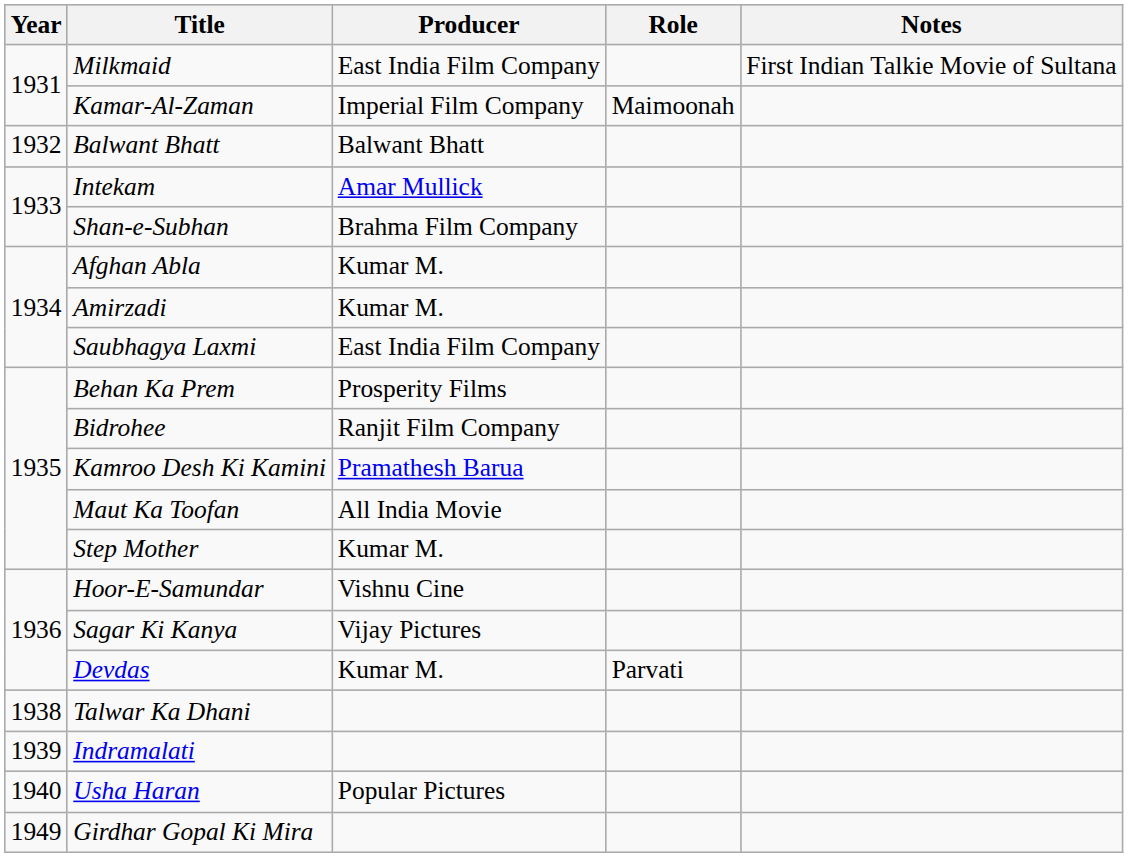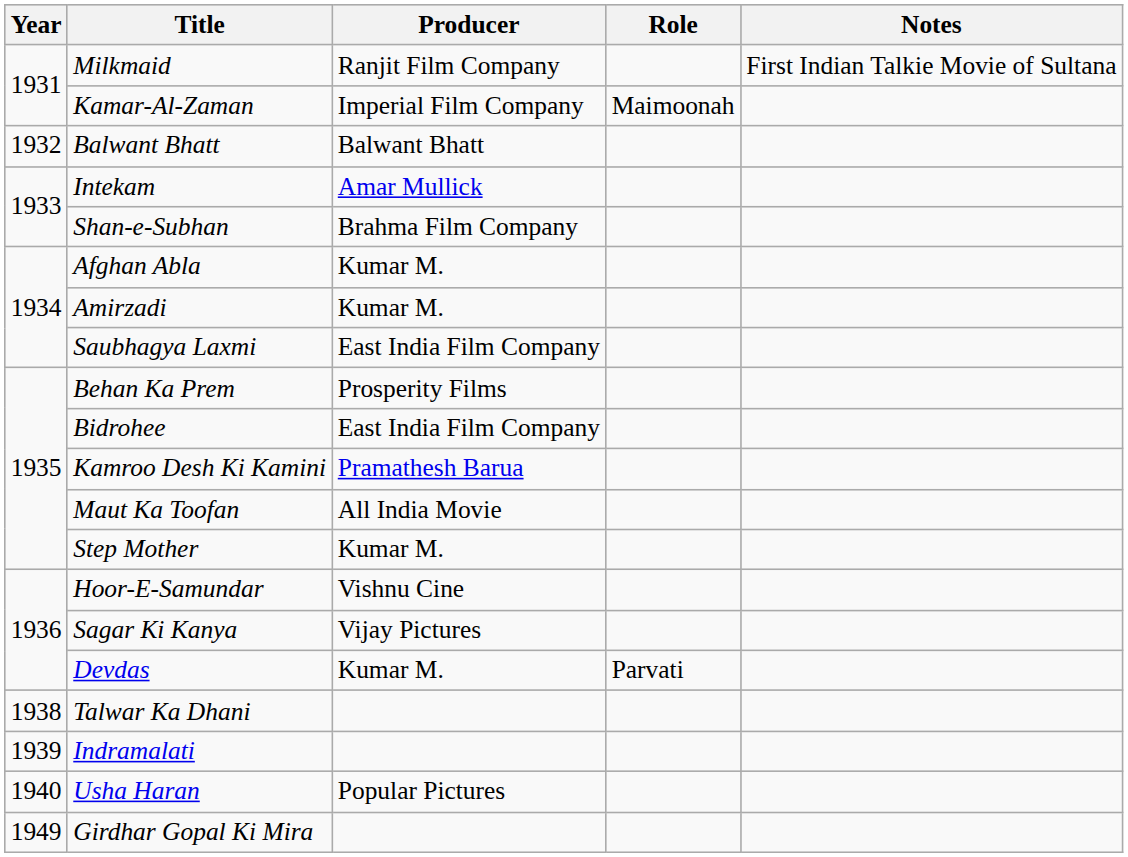Milkmaid | Producer: East India Film Company -> Ranjit Film Company
Bidrohee | Producer: Ranjit Film Company -> East India Film Company
